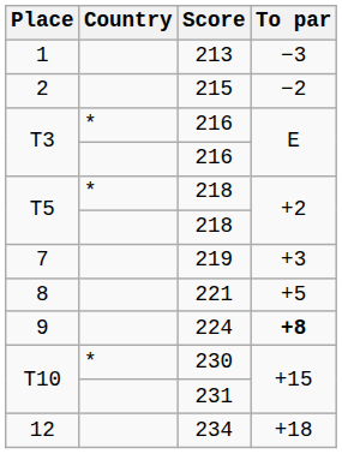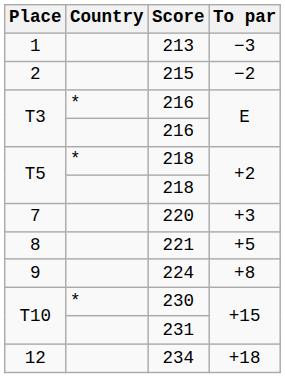7 | Score: 219 -> 220
9 | To par: bold -> normal
